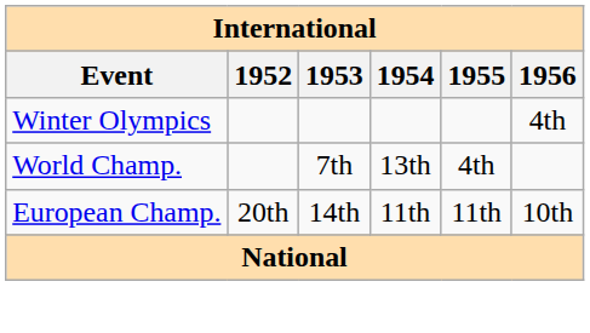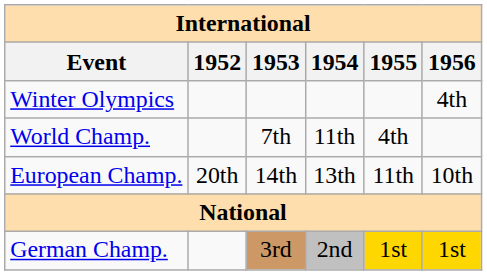World Champ. | 1954: 13th -> 11th
European Champ. | 1954: 11th -> 13th
+ row: German Champ. | 3rd | 2nd | 1st | 1st
